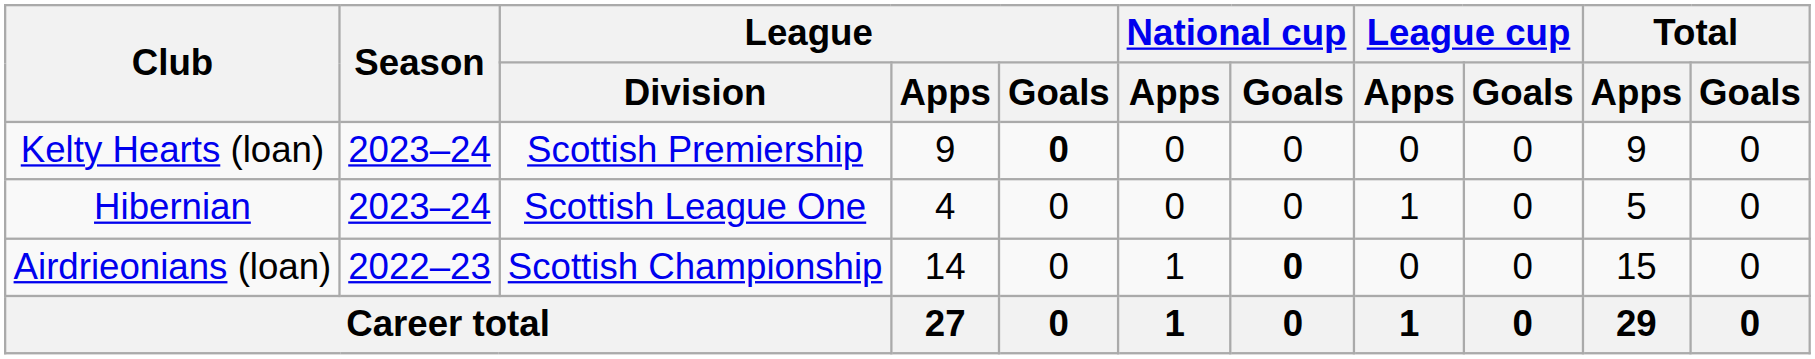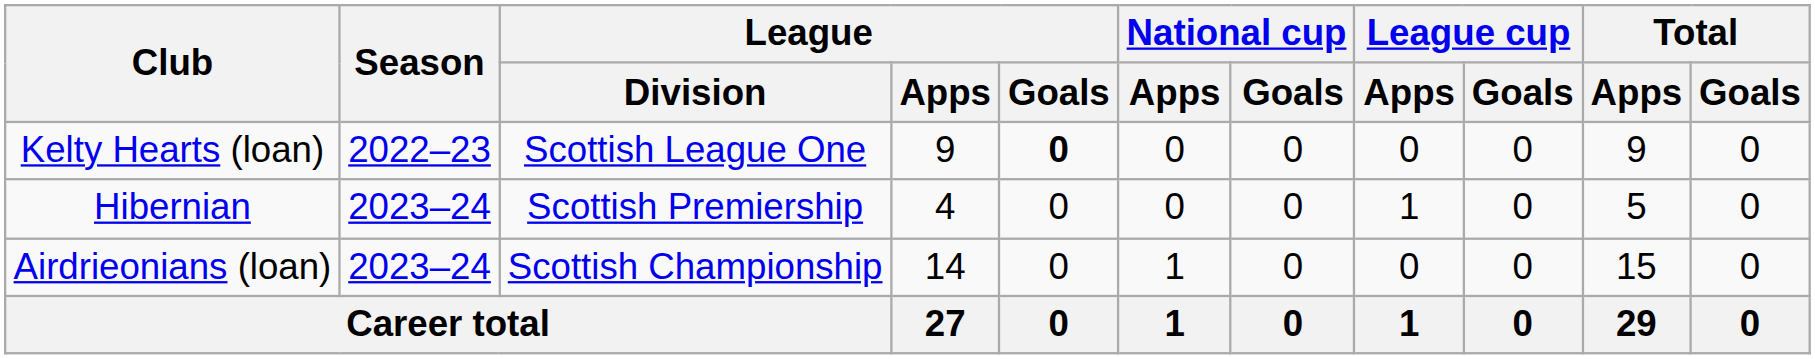Kelty Hearts (loan) | Season: 2023–24 -> 2022–23
Kelty Hearts (loan) | League / Division: Scottish Premiership -> Scottish League One
Hibernian | League / Division: Scottish League One -> Scottish Premiership
Airdrieonians (loan) | Season: 2022–23 -> 2023–24
Airdrieonians (loan) | National cup / Goals: bold -> normal
